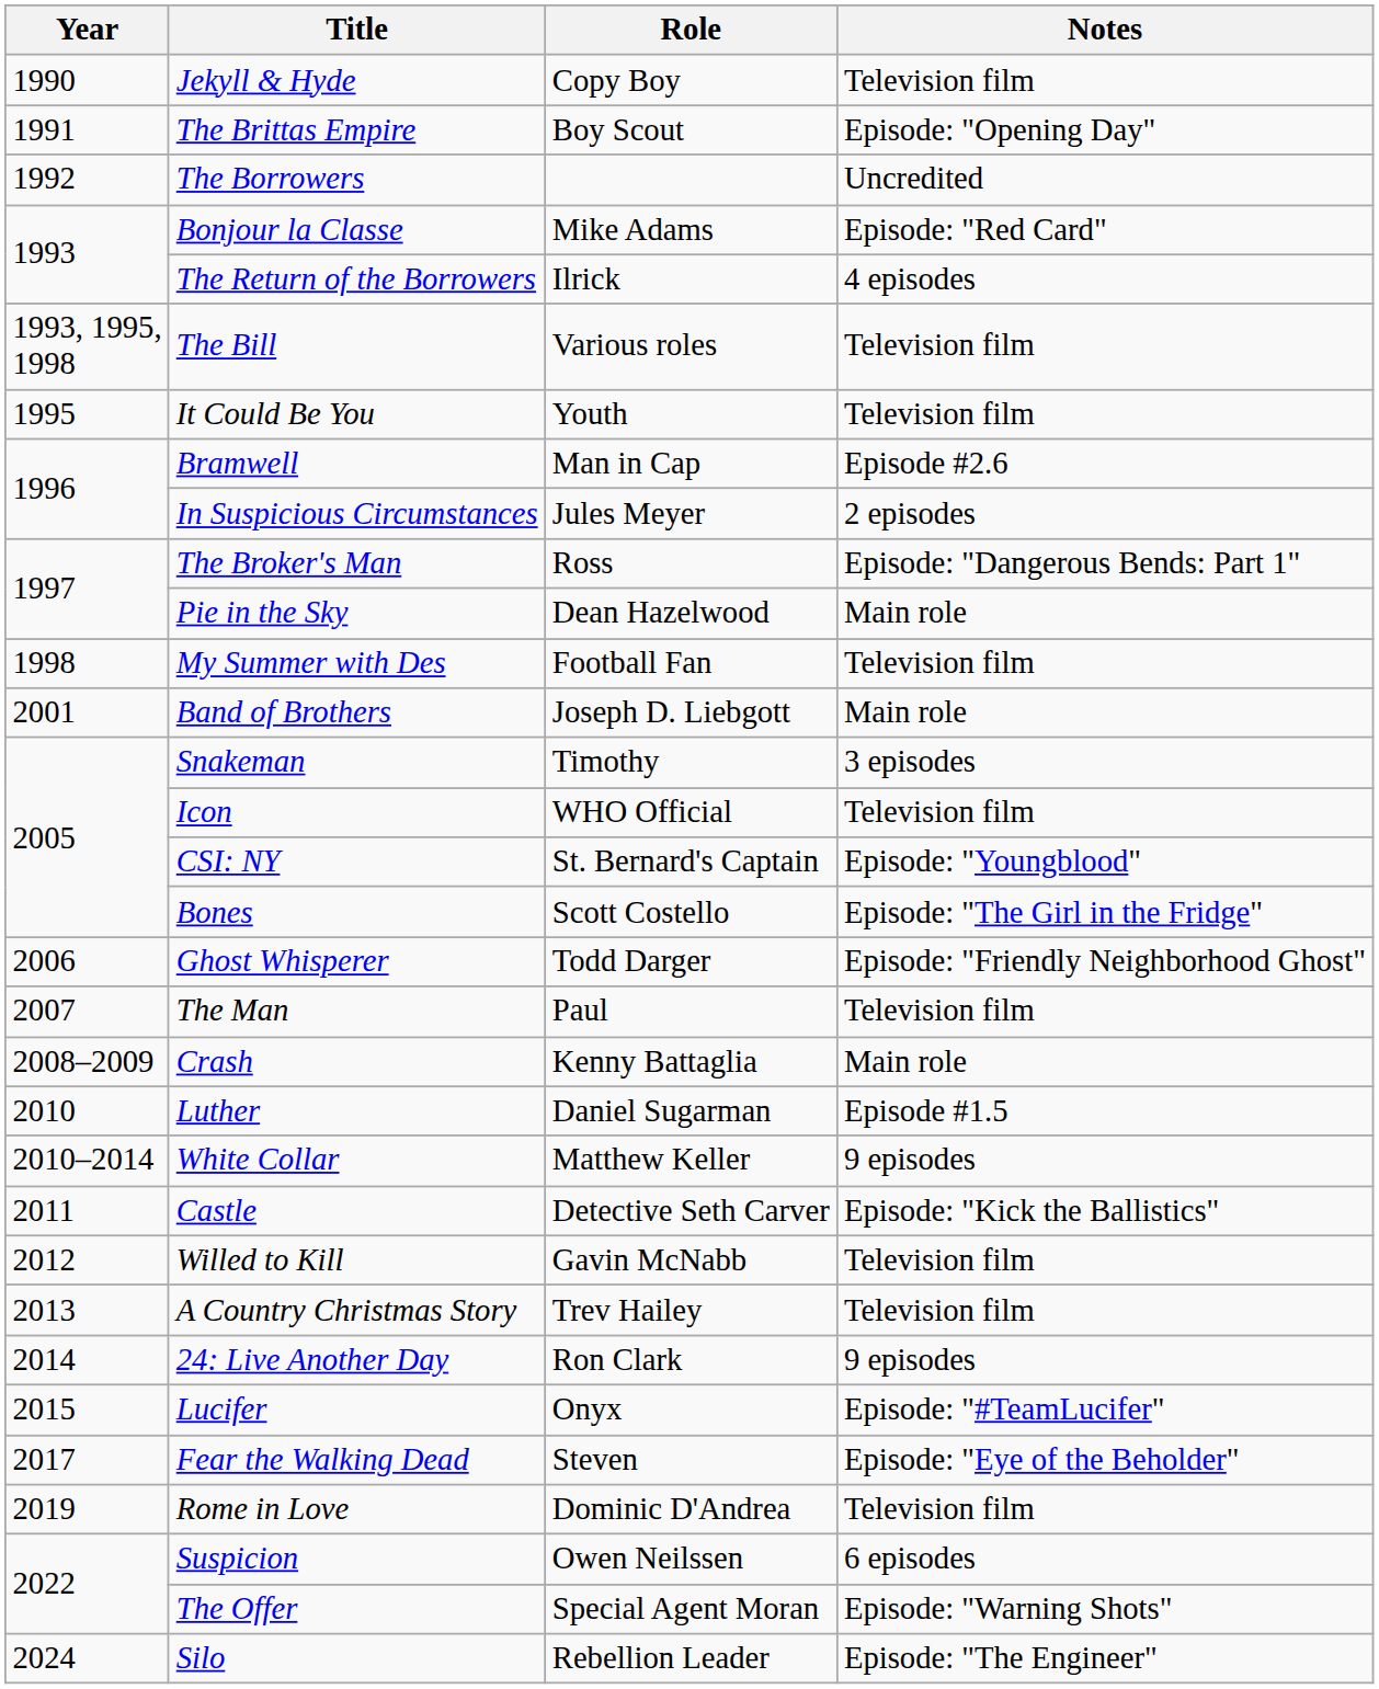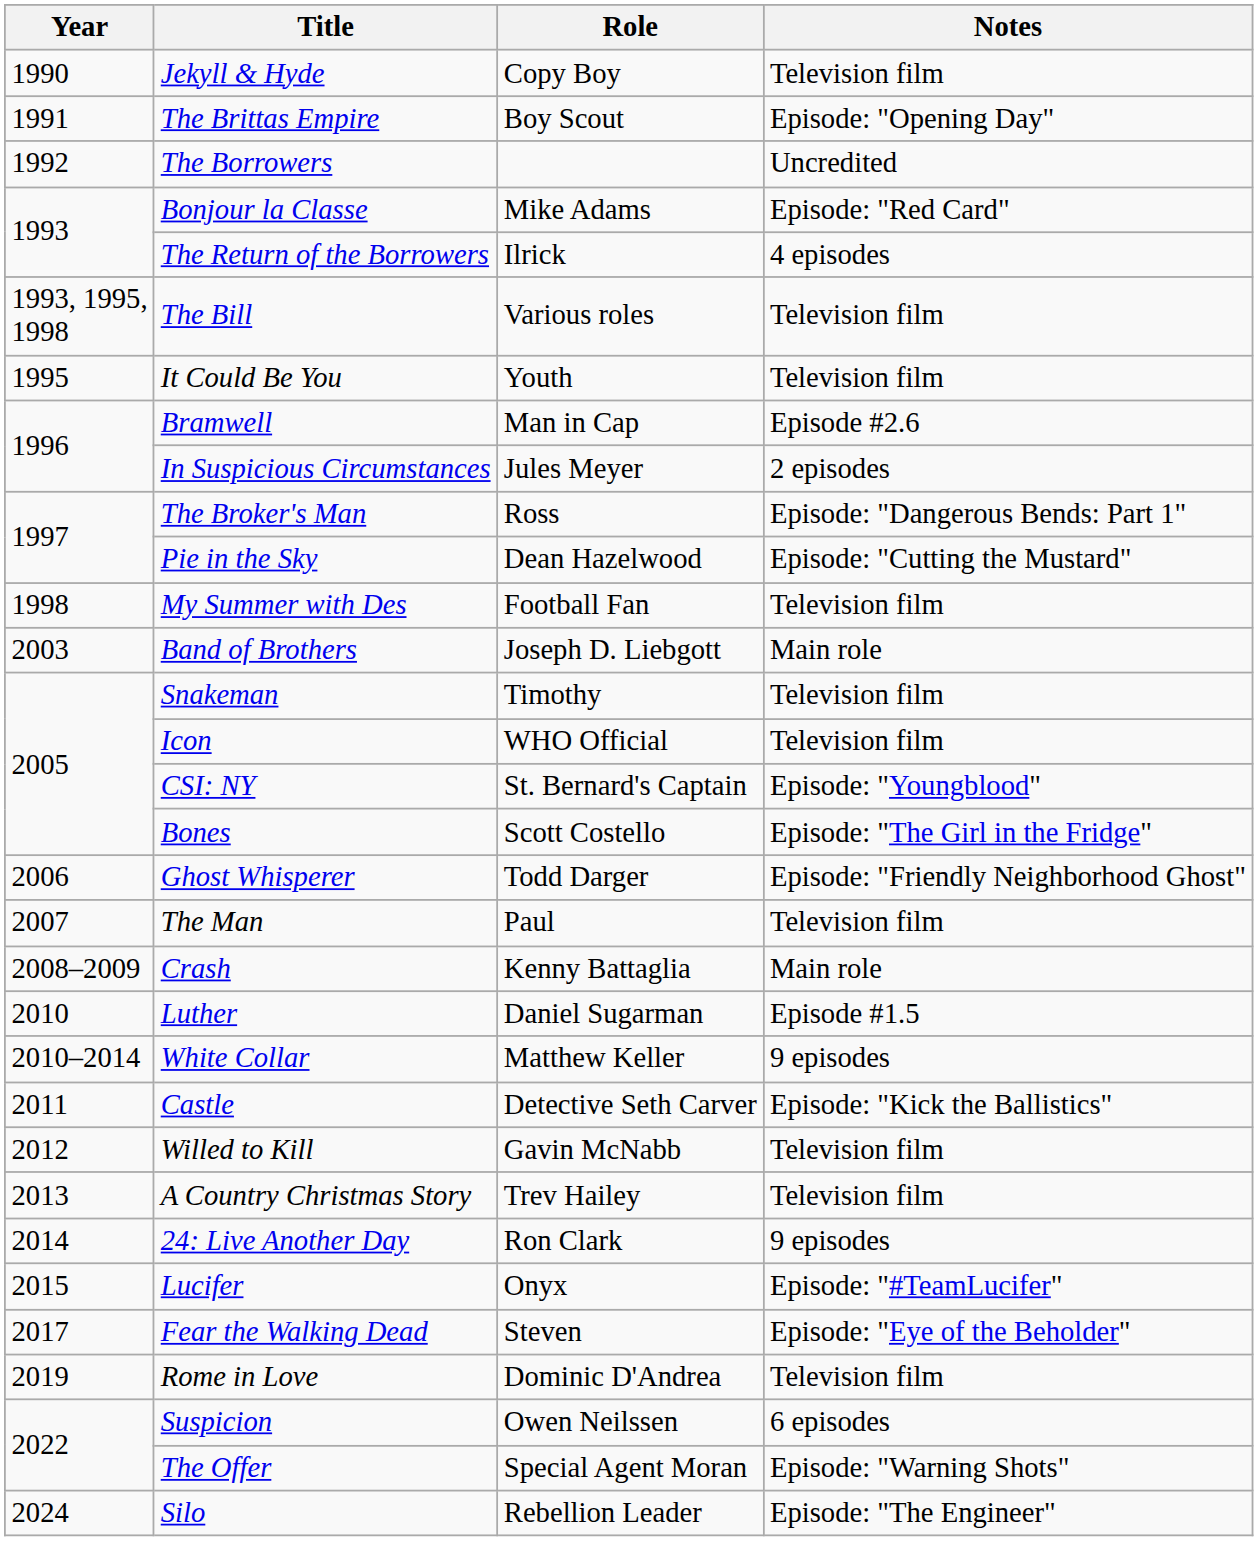Pie in the Sky | Notes: Main role -> Episode: "Cutting the Mustard"
Band of Brothers | Year: 2001 -> 2003
Snakeman | Notes: 3 episodes -> Television film
